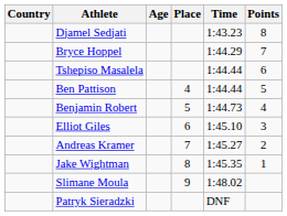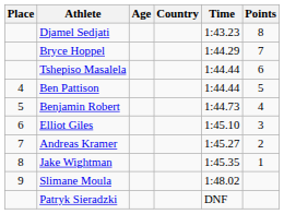columns swapped: Place <-> Country
